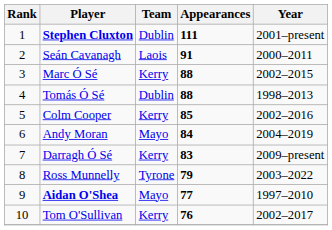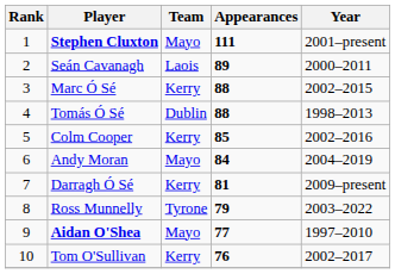Stephen Cluxton | Team: Dublin -> Mayo
Seán Cavanagh | Appearances: 91 -> 89
Darragh Ó Sé | Appearances: 83 -> 81
